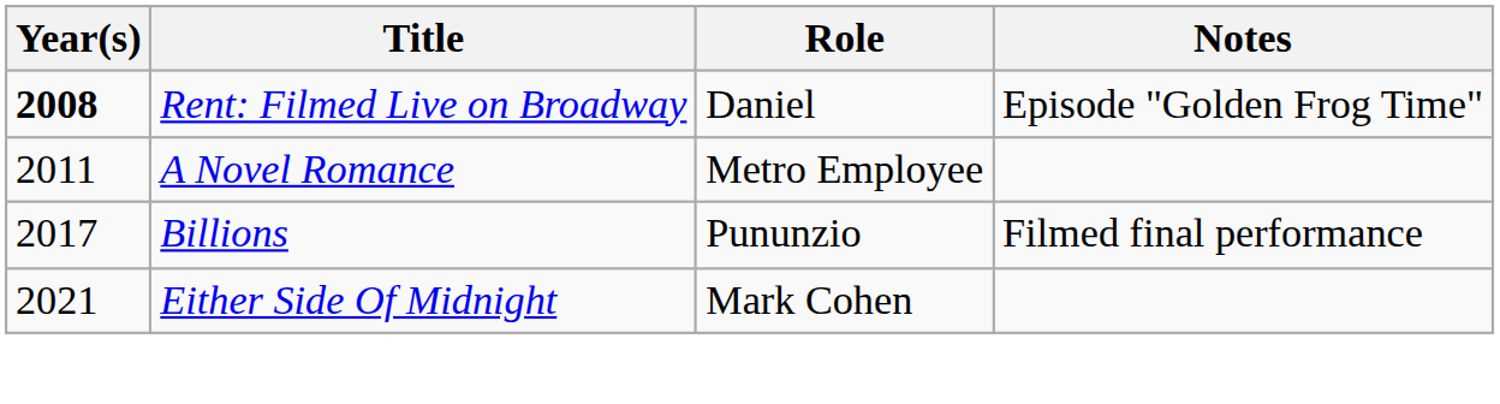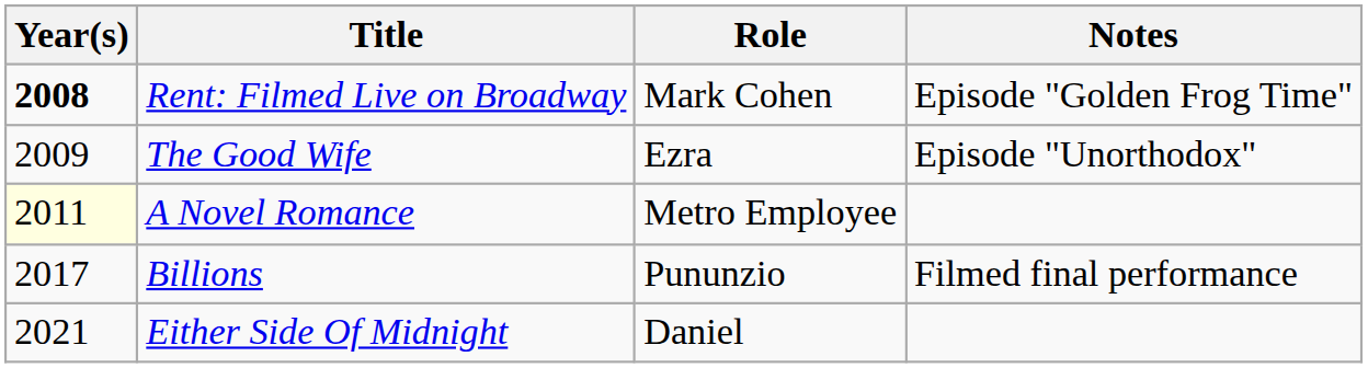Rent: Filmed Live on Broadway | Role: Daniel -> Mark Cohen
+ row: 2009 | The Good Wife | Ezra | Episode "Unorthodox"
A Novel Romance | Year(s): no background -> lightyellow background
Either Side Of Midnight | Role: Mark Cohen -> Daniel
